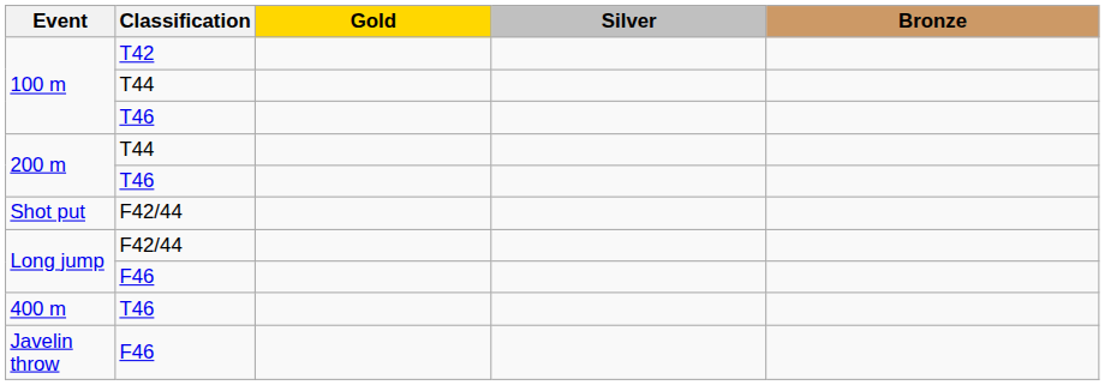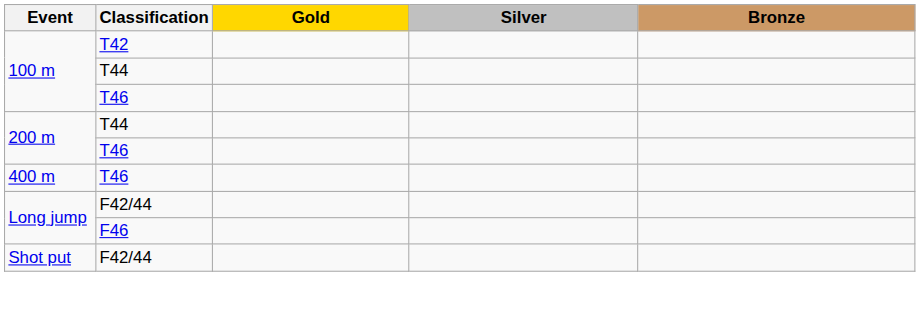rows swapped: 400 m <-> Shot put
- row: Javelin throw | F46
